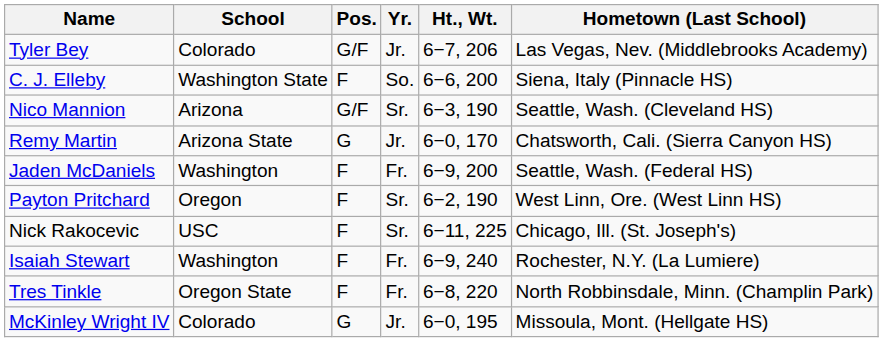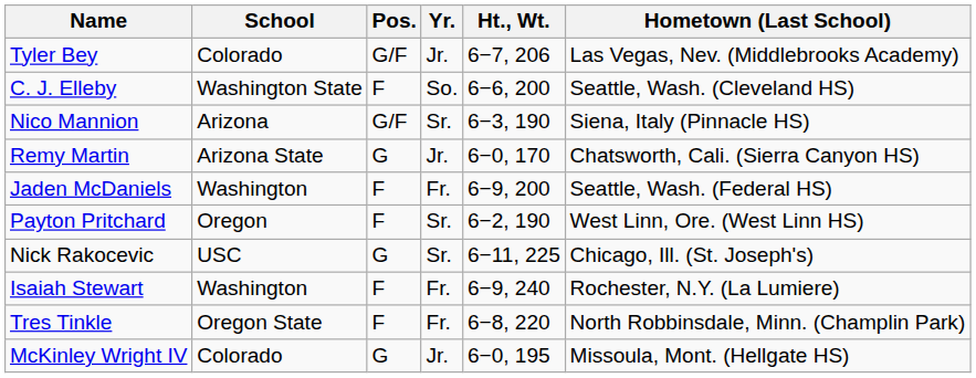C. J. Elleby | Hometown (Last School): Siena, Italy (Pinnacle HS) -> Seattle, Wash. (Cleveland HS)
Nico Mannion | Hometown (Last School): Seattle, Wash. (Cleveland HS) -> Siena, Italy (Pinnacle HS)
Nick Rakocevic | Pos.: F -> G
